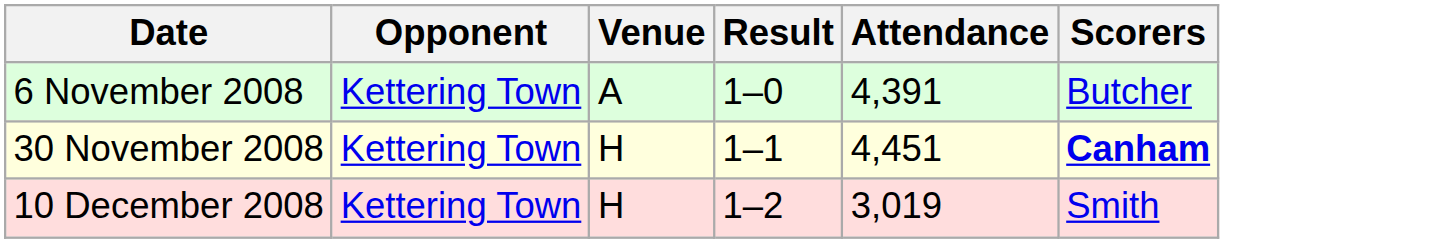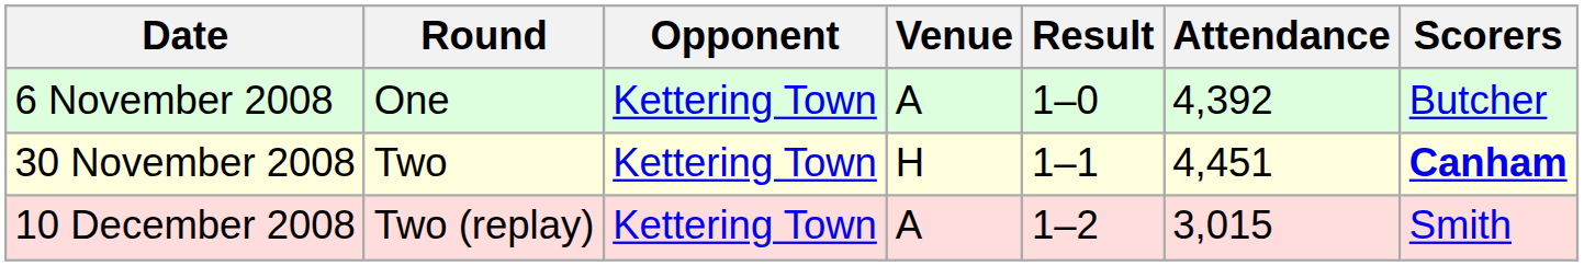+ column: Round | One | Two | Two (replay)
6 November 2008 | Attendance: 4,391 -> 4,392
10 December 2008 | Venue: H -> A
10 December 2008 | Attendance: 3,019 -> 3,015
